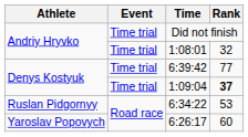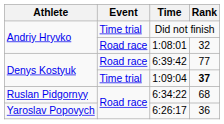1:08:01 | Event: Time trial -> Road race
6:39:42 | Event: Time trial -> Road race
6:34:22 | Rank: 53 -> 68
6:26:17 | Rank: 60 -> 36
